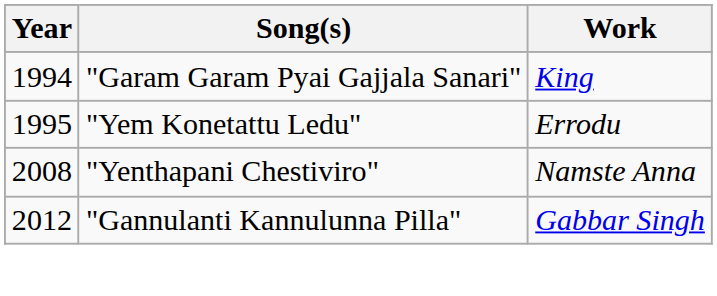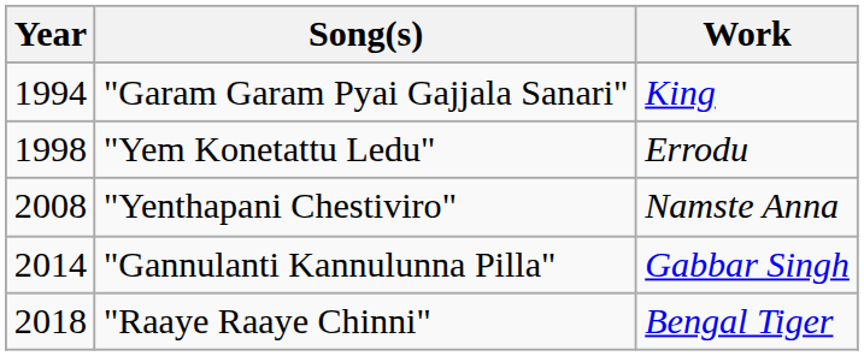"Yem Konetattu Ledu" | Year: 1995 -> 1998
"Gannulanti Kannulunna Pilla" | Year: 2012 -> 2014
+ row: 2018 | "Raaye Raaye Chinni" | Bengal Tiger
